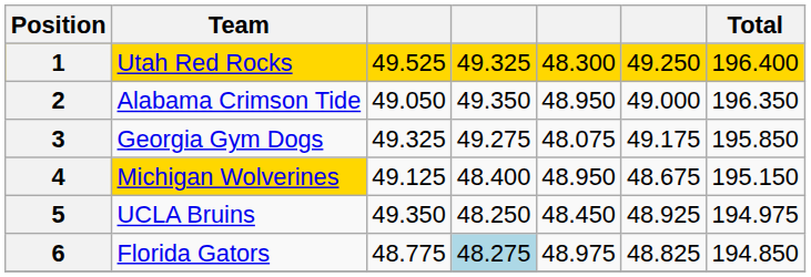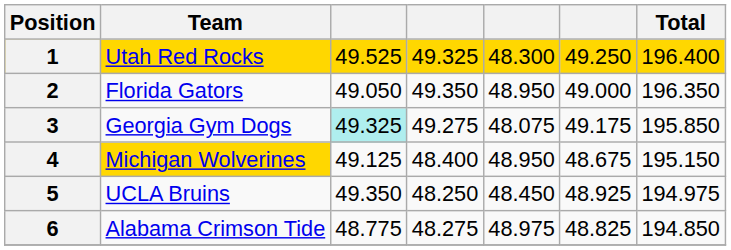2 | Team: Alabama Crimson Tide -> Florida Gators
3 | column 3: no background -> paleturquoise background
6 | Team: Florida Gators -> Alabama Crimson Tide
6 | column 4: lightblue background -> no background
